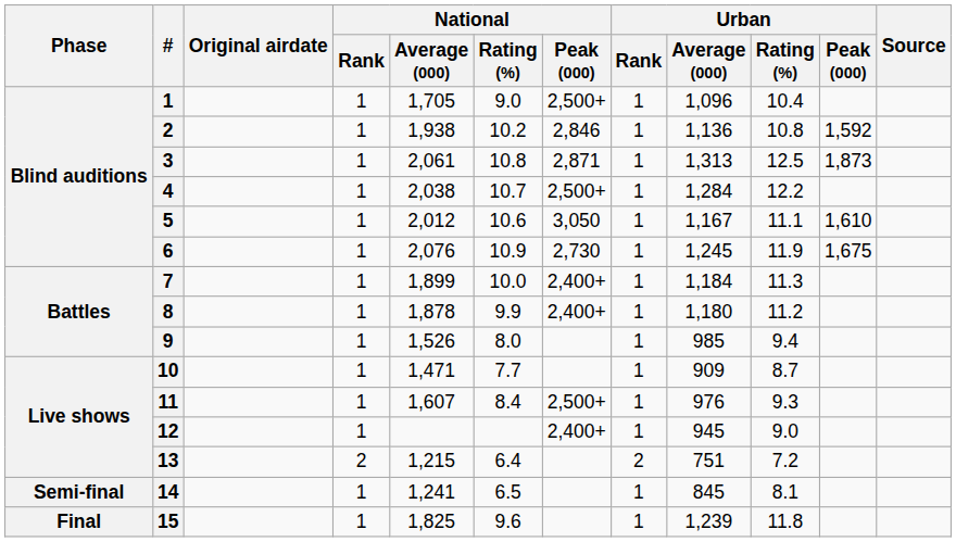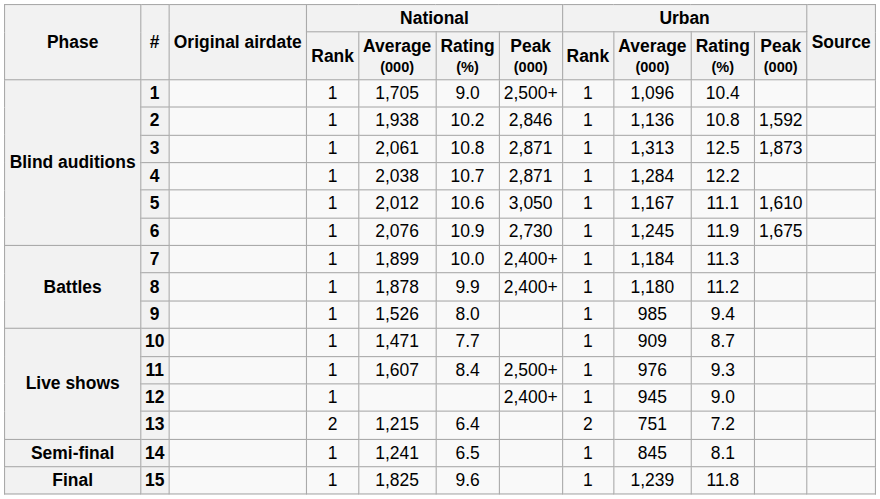4 | National / Peak (000): 2,500+ -> 2,871
